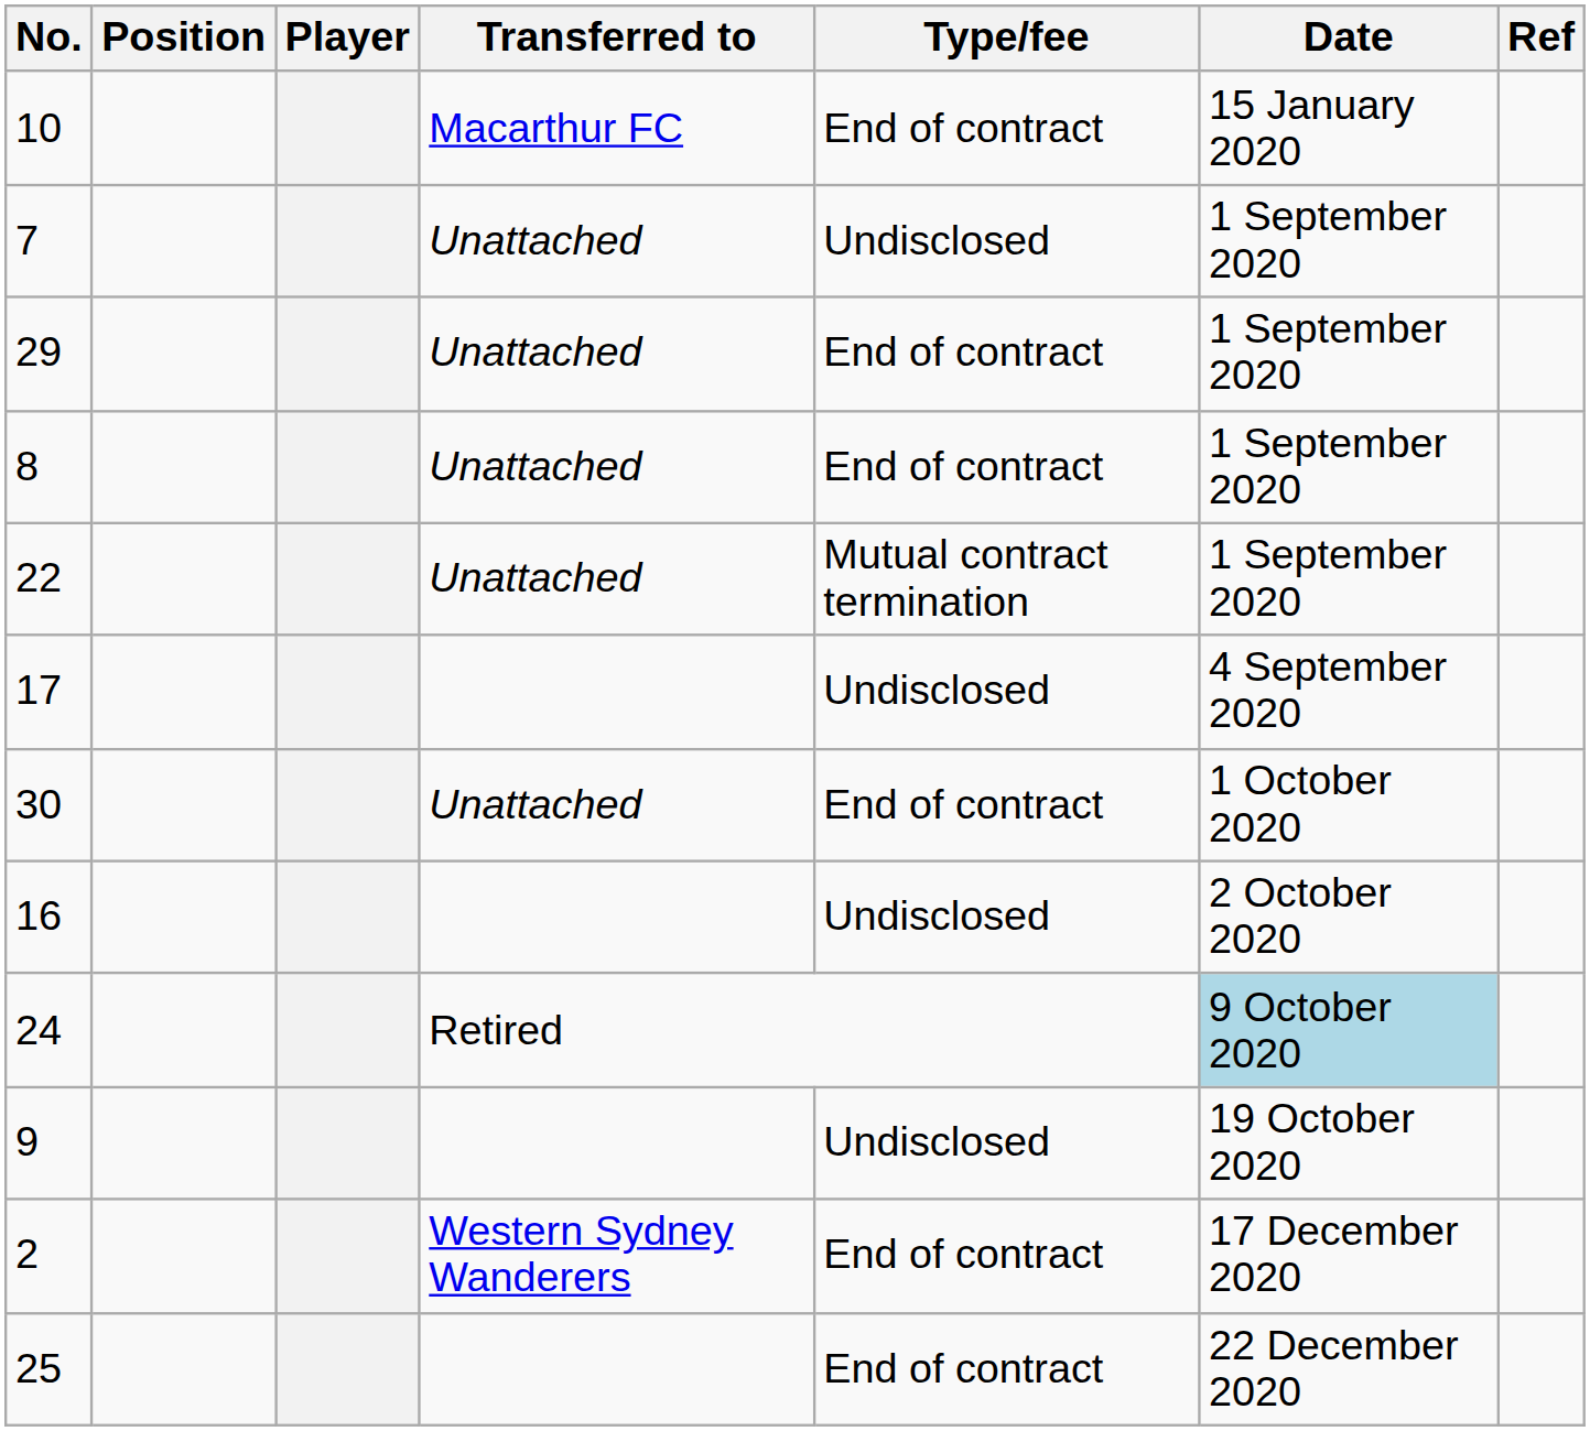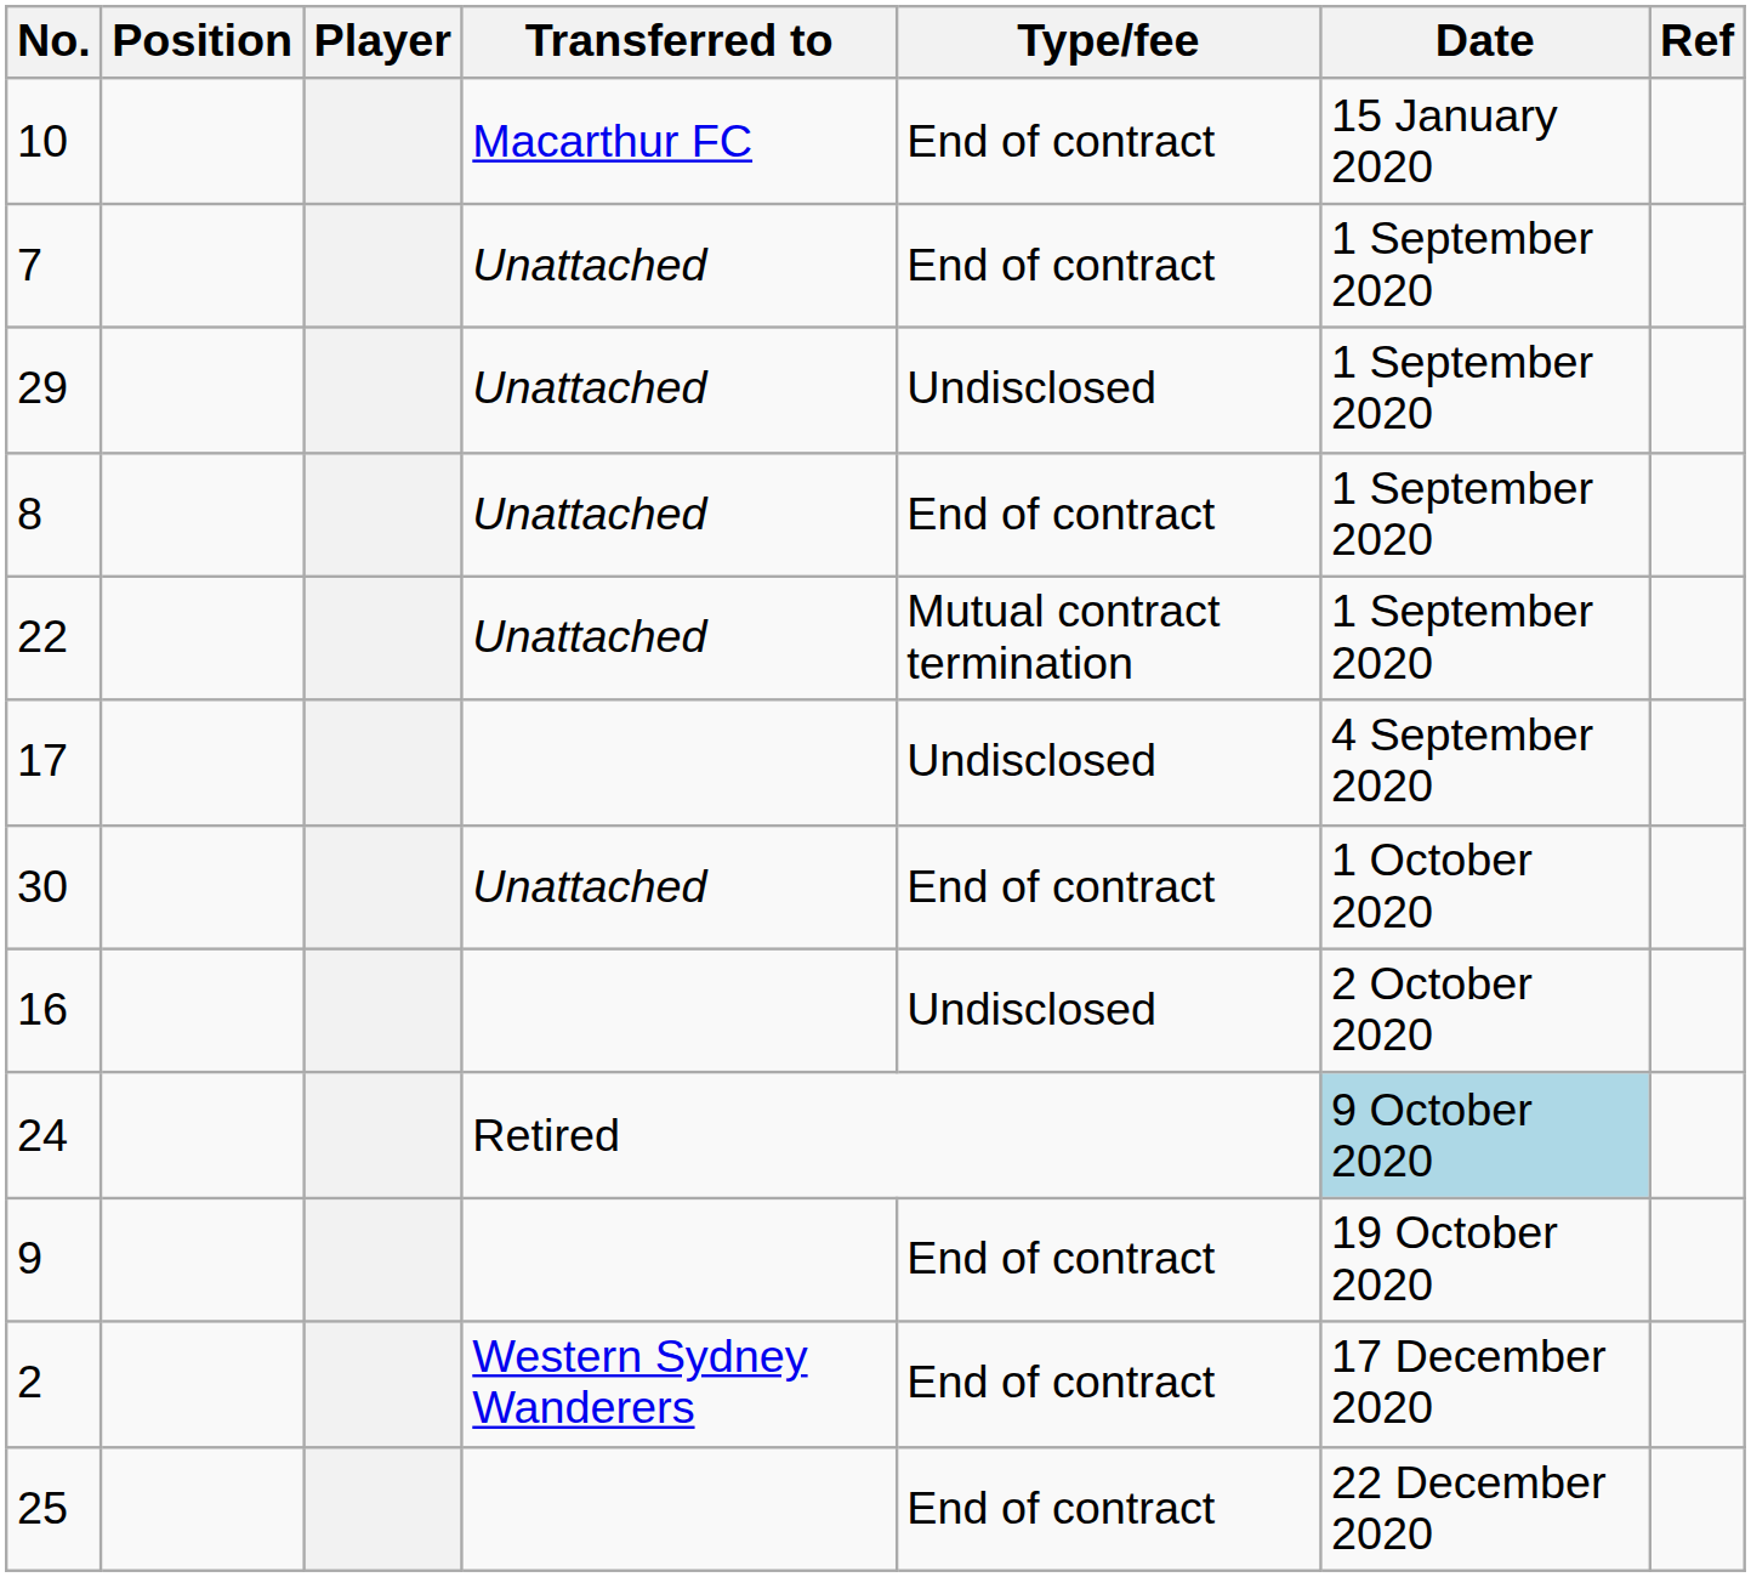7 | Type/fee: Undisclosed -> End of contract
29 | Type/fee: End of contract -> Undisclosed
9 | Type/fee: Undisclosed -> End of contract
